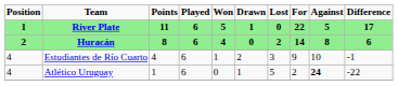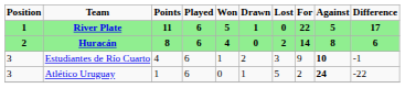Estudiantes de Río Cuarto | Position / 1 / 2: 4 -> 3
Estudiantes de Río Cuarto | Against / 5 / 8: normal -> bold
Atlético Uruguay | Position / 1 / 2: 4 -> 3
